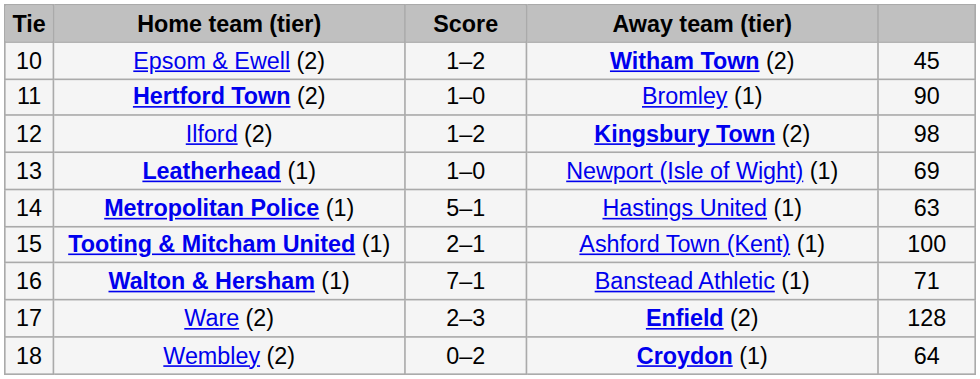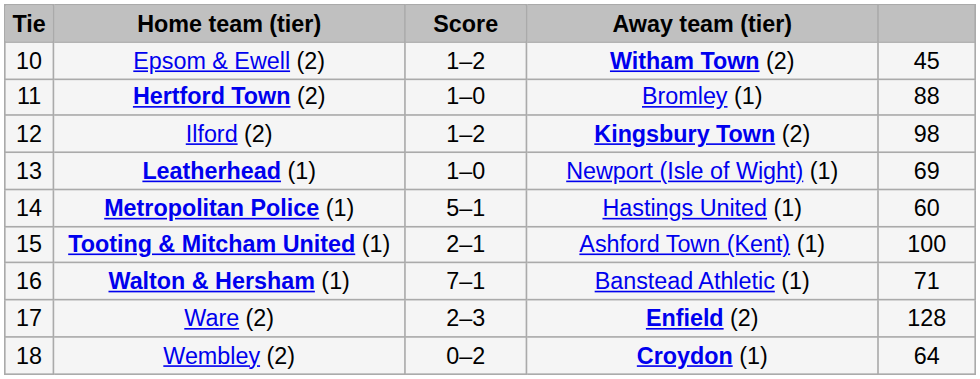Hertford Town (2) | column 5: 90 -> 88
Metropolitan Police (1) | column 5: 63 -> 60
